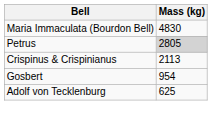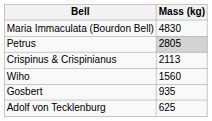+ row: Wiho | 1560
Gosbert | Mass (kg): 954 -> 935
